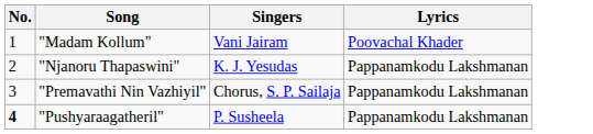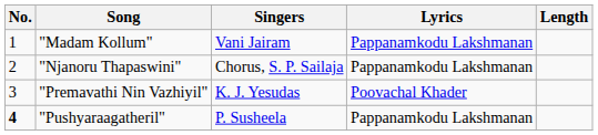+ column: Length
"Madam Kollum" | Lyrics: Poovachal Khader -> Pappanamkodu Lakshmanan
"Njanoru Thapaswini" | Singers: K. J. Yesudas -> Chorus, S. P. Sailaja
"Premavathi Nin Vazhiyil" | Singers: Chorus, S. P. Sailaja -> K. J. Yesudas
"Premavathi Nin Vazhiyil" | Lyrics: Pappanamkodu Lakshmanan -> Poovachal Khader
